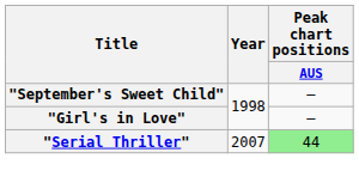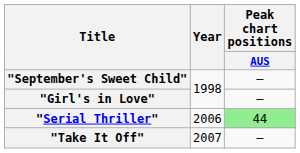"Serial Thriller" | Year: 2007 -> 2006
+ row: "Take It Off" | 2007 | —
